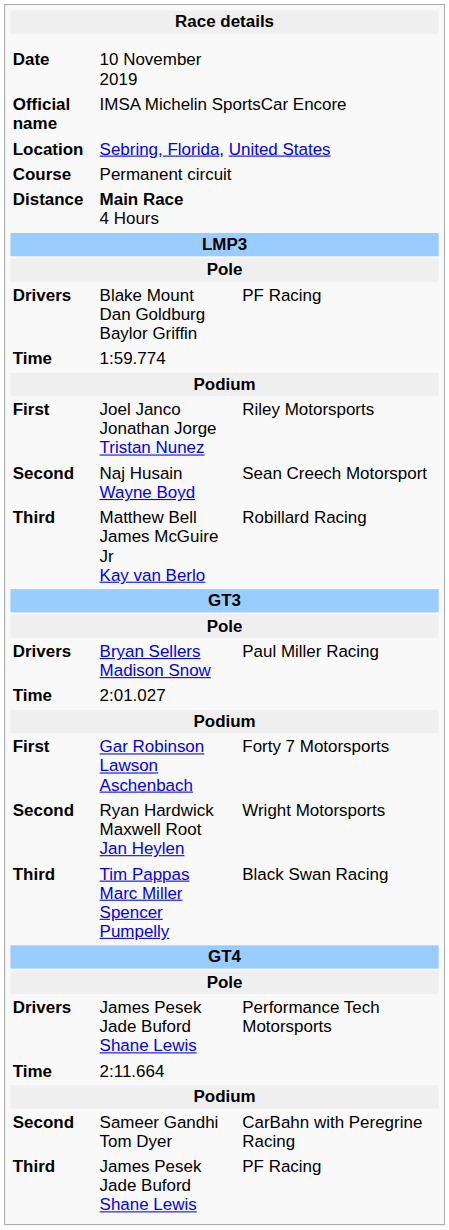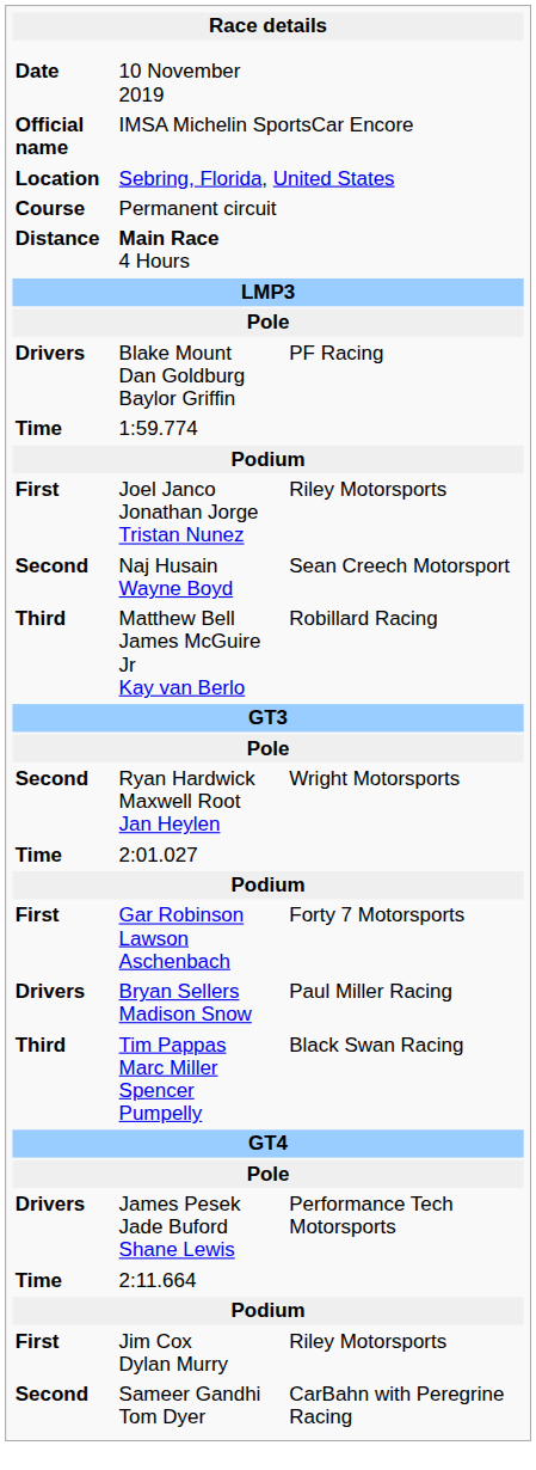rows swapped: Bryan Sellers Madison Snow <-> Ryan Hardwick Maxwell Root Jan Heylen
+ row: First | Jim Cox Dylan Murry | Riley Motorsports
- row: Third | James Pesek Jade Buford Shane Lewis | PF Racing
